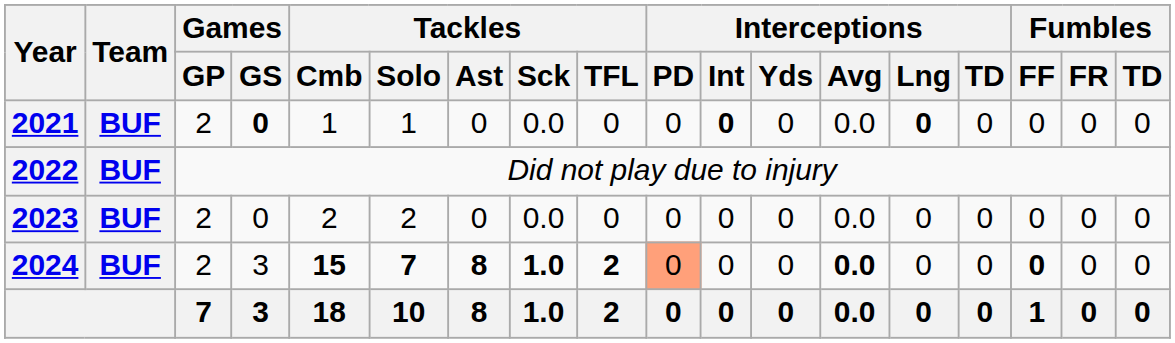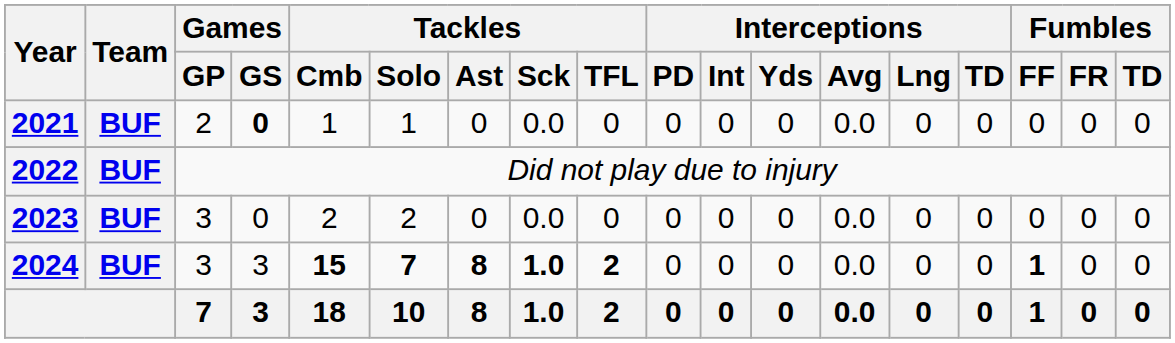2021 | Interceptions / Int: bold -> normal
2021 | Interceptions / Lng: bold -> normal
2023 | Games / GP: 2 -> 3
2024 | Games / GP: 2 -> 3
2024 | Interceptions / PD: lightsalmon background -> no background
2024 | Interceptions / Avg: bold -> normal
2024 | Fumbles / FF: 0 -> 1
